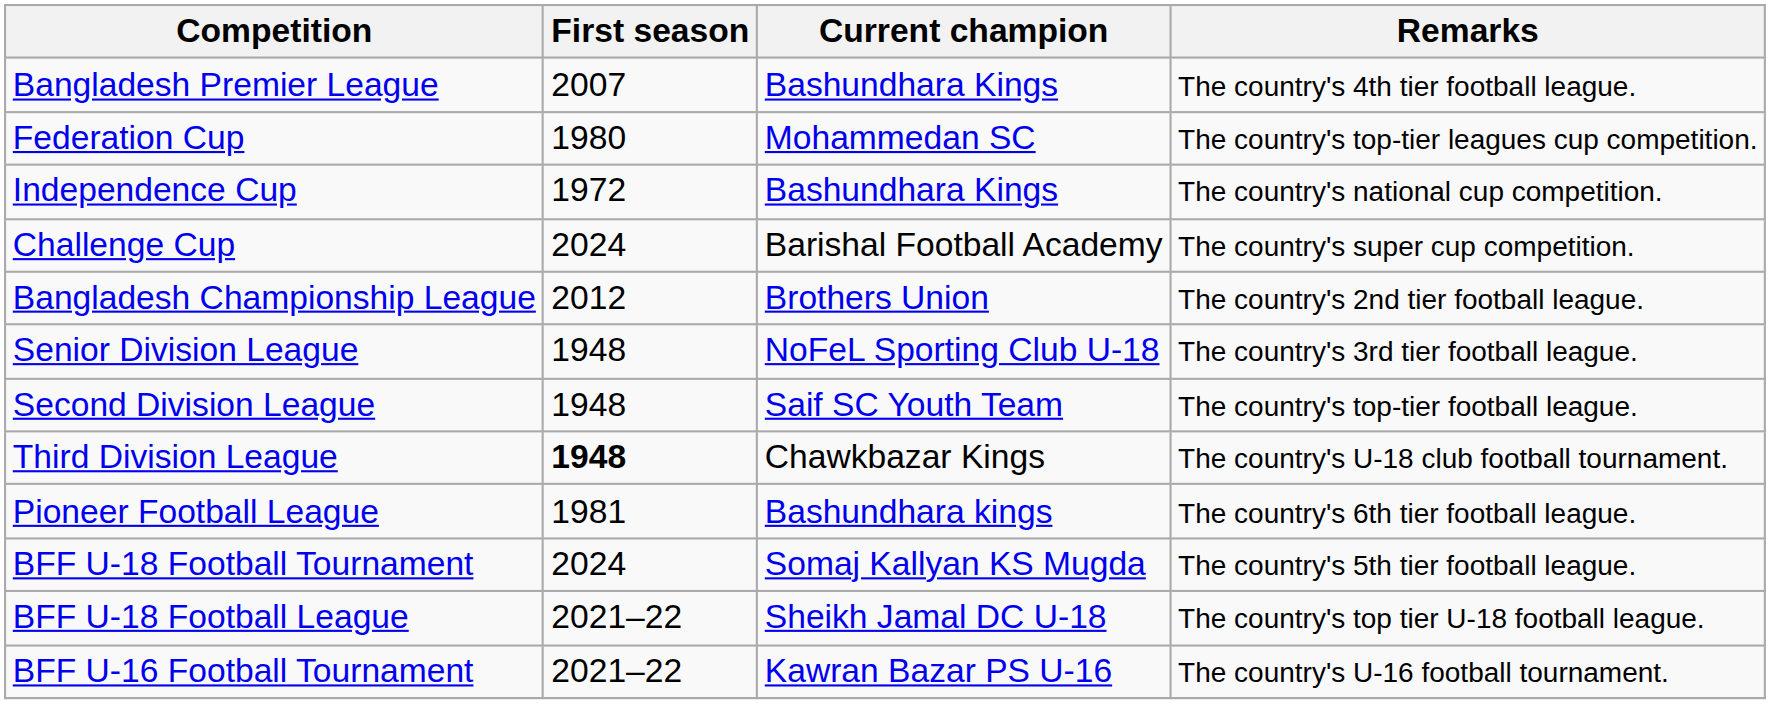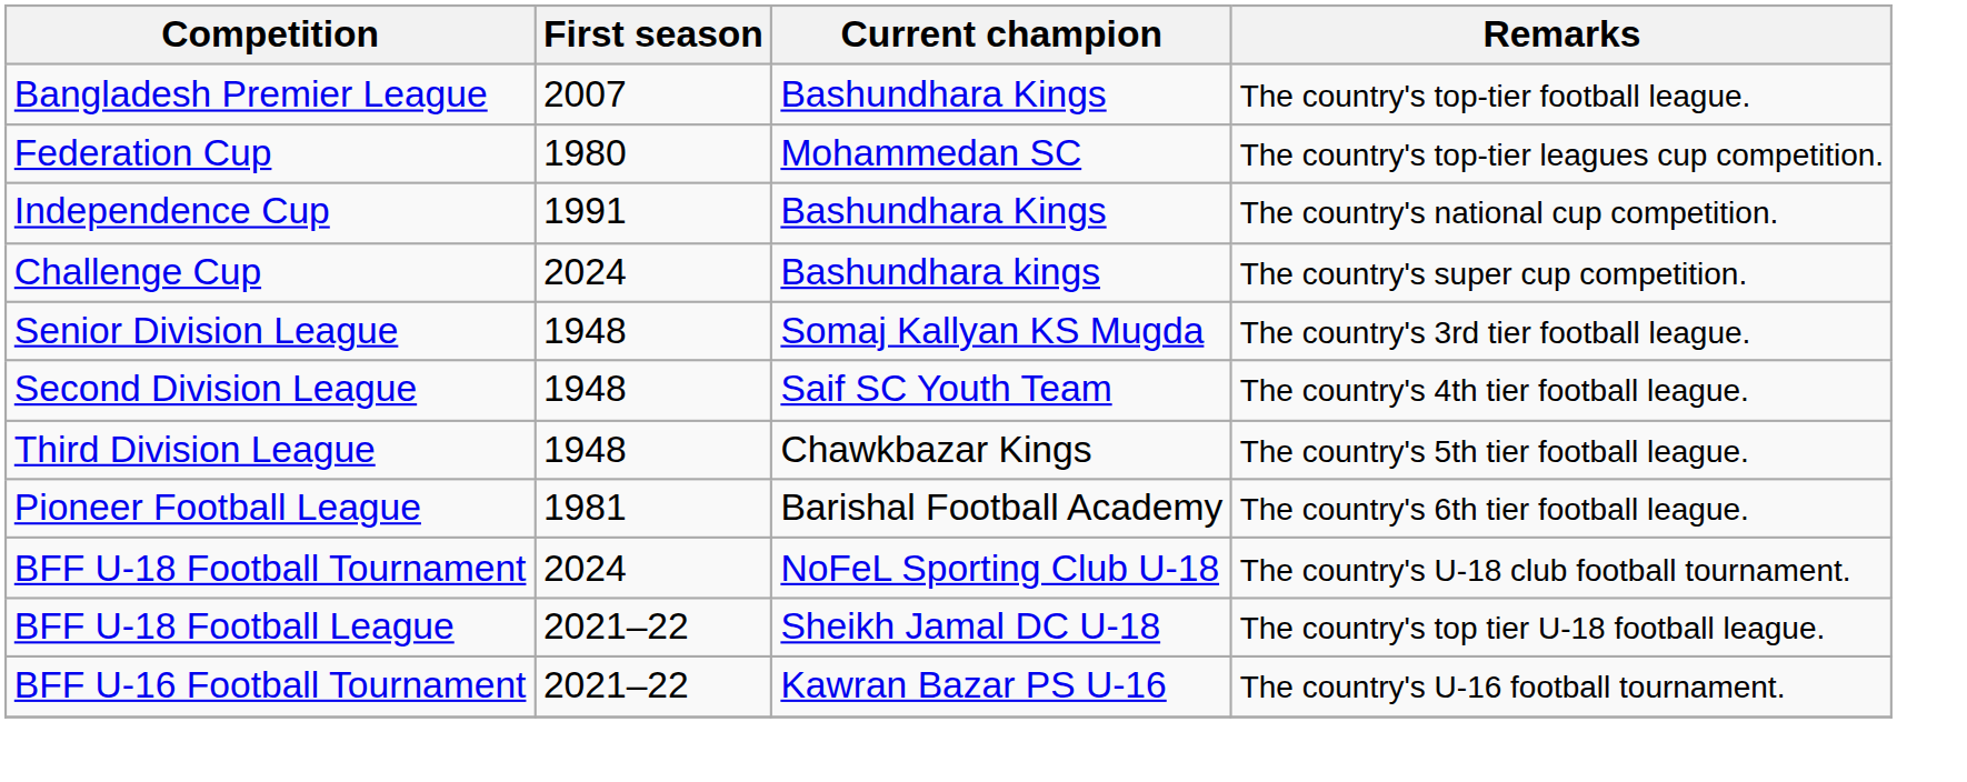Bangladesh Premier League | Remarks: The country's 4th tier football league. -> The country's top-tier football league.
Independence Cup | First season: 1972 -> 1991
Challenge Cup | Current champion: Barishal Football Academy -> Bashundhara kings
- row: Bangladesh Championship League | 2012 | Brothers Union | The country's 2nd tier football league.
Senior Division League | Current champion: NoFeL Sporting Club U-18 -> Somaj Kallyan KS Mugda
Second Division League | Remarks: The country's top-tier football league. -> The country's 4th tier football league.
Third Division League | First season: bold -> normal
Third Division League | Remarks: The country's U-18 club football tournament. -> The country's 5th tier football league.
Pioneer Football League | Current champion: Bashundhara kings -> Barishal Football Academy
BFF U-18 Football Tournament | Current champion: Somaj Kallyan KS Mugda -> NoFeL Sporting Club U-18
BFF U-18 Football Tournament | Remarks: The country's 5th tier football league. -> The country's U-18 club football tournament.
